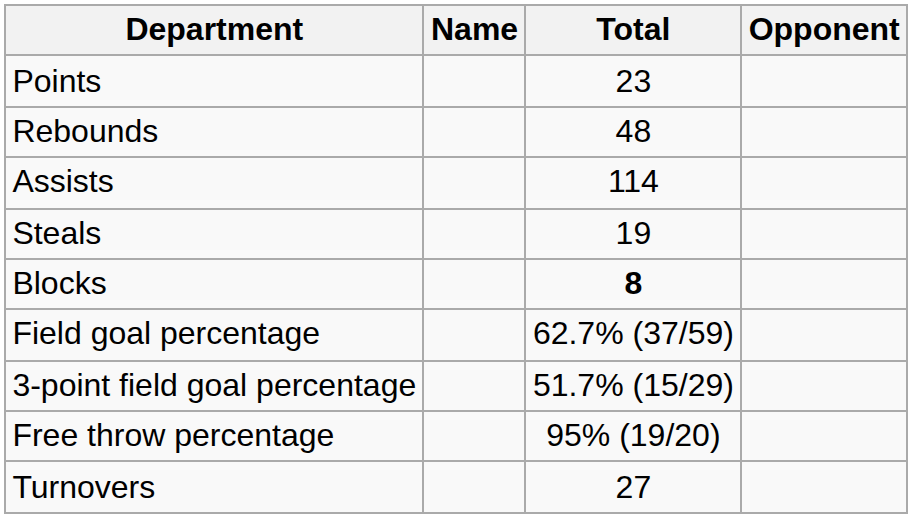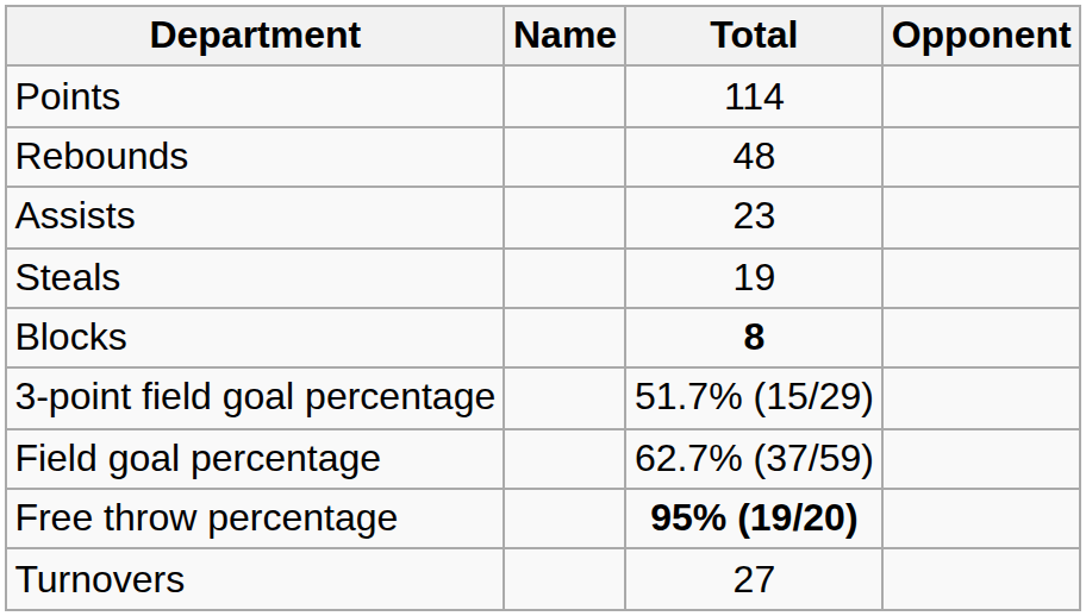Points | Total: 23 -> 114
Assists | Total: 114 -> 23
rows swapped: Field goal percentage <-> 3-point field goal percentage
Free throw percentage | Total: normal -> bold
